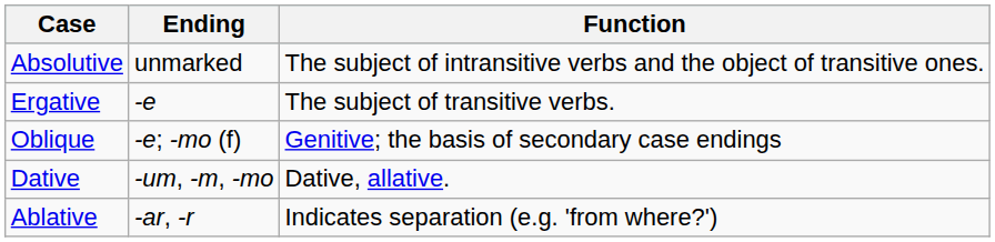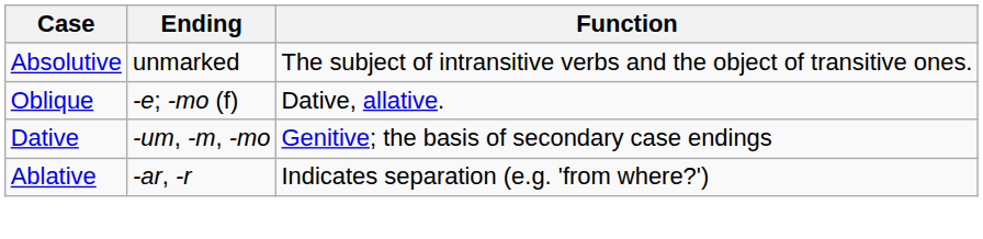- row: Ergative | -e | The subject of transitive verbs.
Oblique | Function: Genitive; the basis of secondary case endings -> Dative, allative.
Dative | Function: Dative, allative. -> Genitive; the basis of secondary case endings
